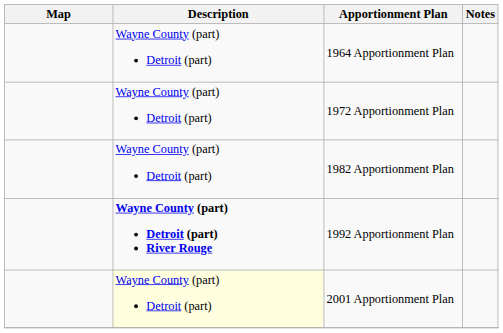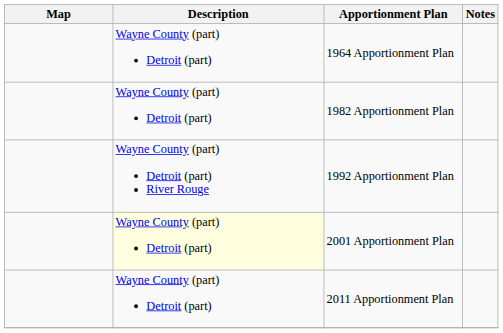- row: Wayne County (part) Detroit (part) | 1972 Apportionment Plan
1992 Apportionment Plan | Description: bold -> normal
+ row: Wayne County (part) Detroit (part) | 2011 Apportionment Plan
